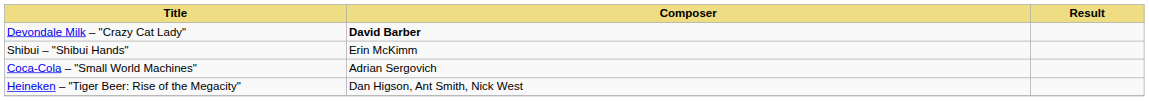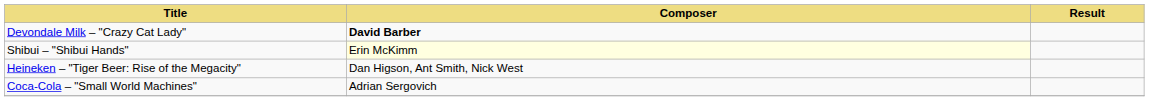Shibui – "Shibui Hands" | Composer: no background -> lightyellow background
rows swapped: Coca-Cola – "Small World Machines" <-> Heineken – "Tiger Beer: Rise of the Megacity"
